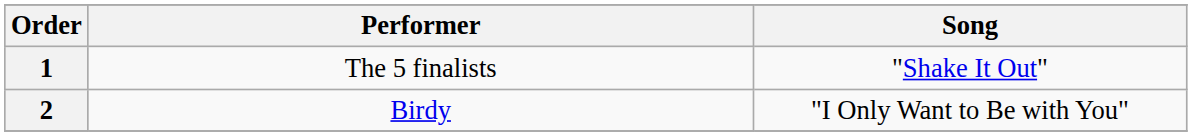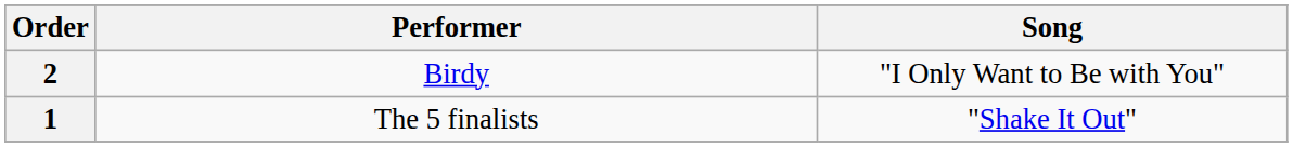rows swapped: 1 <-> 2
